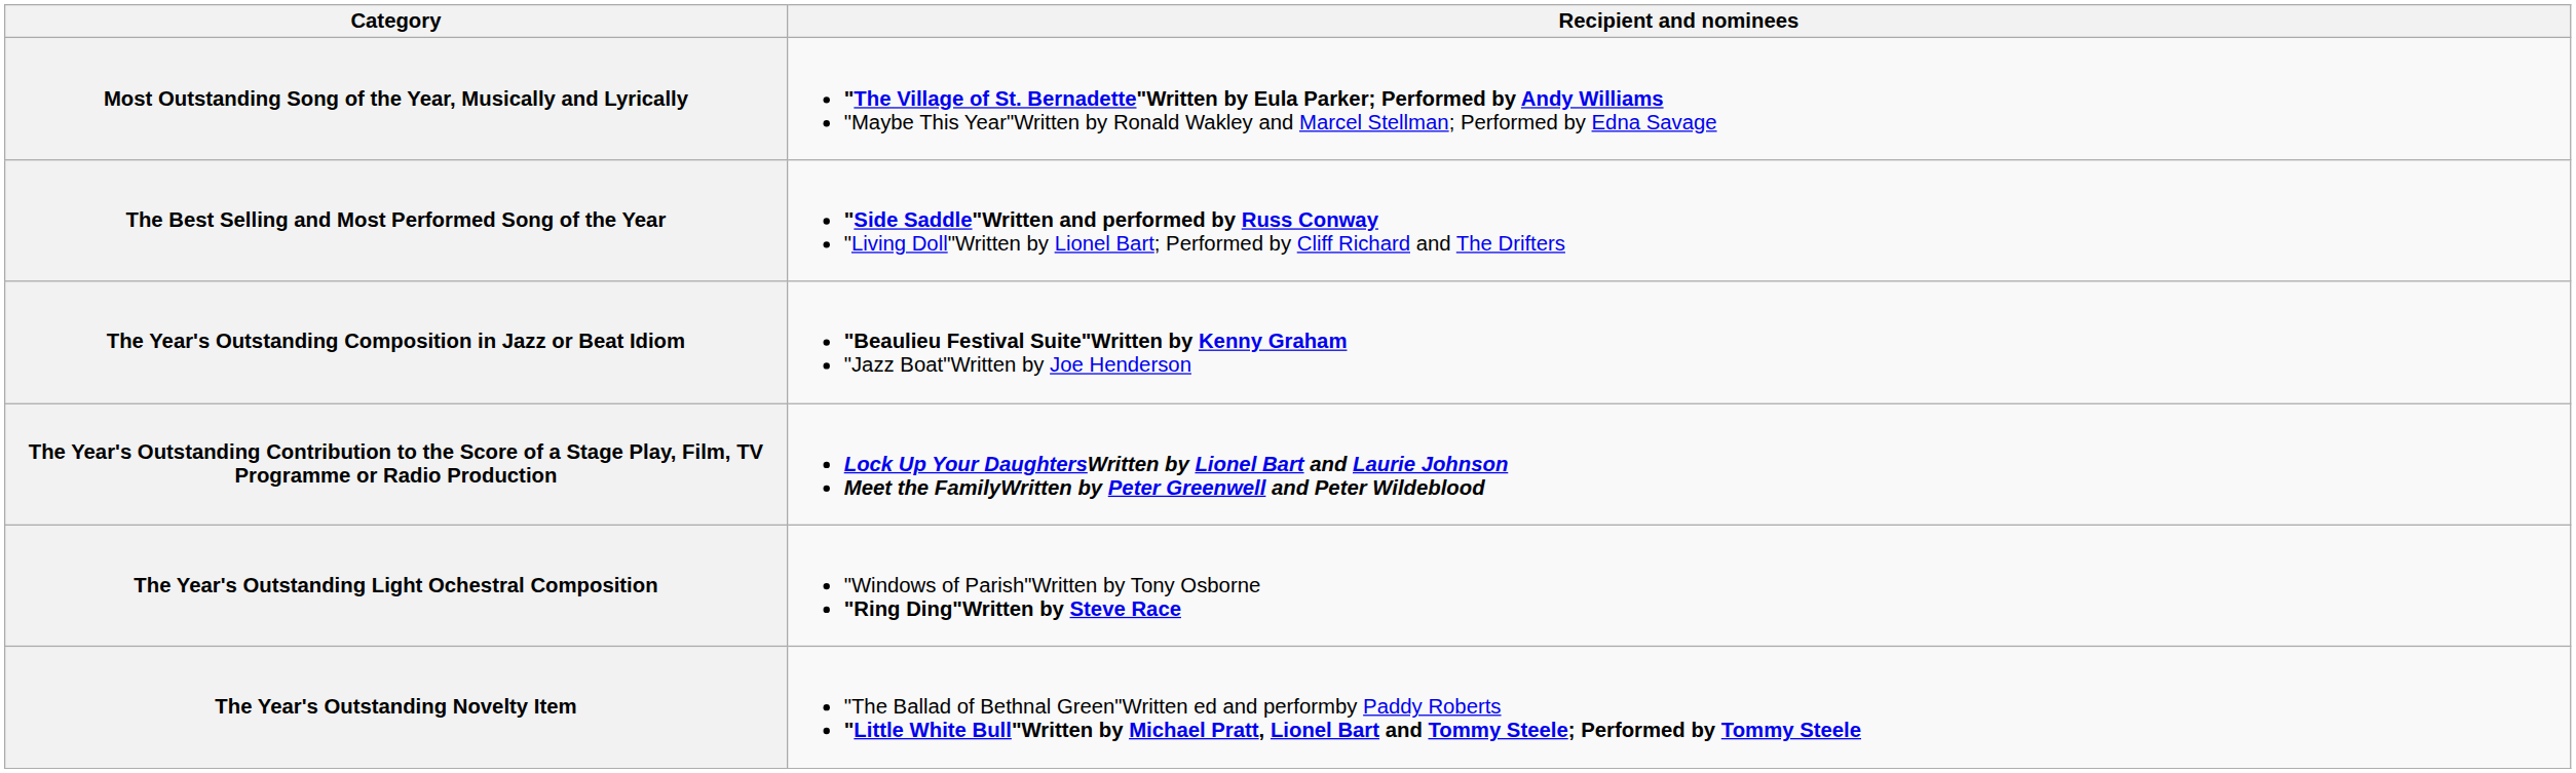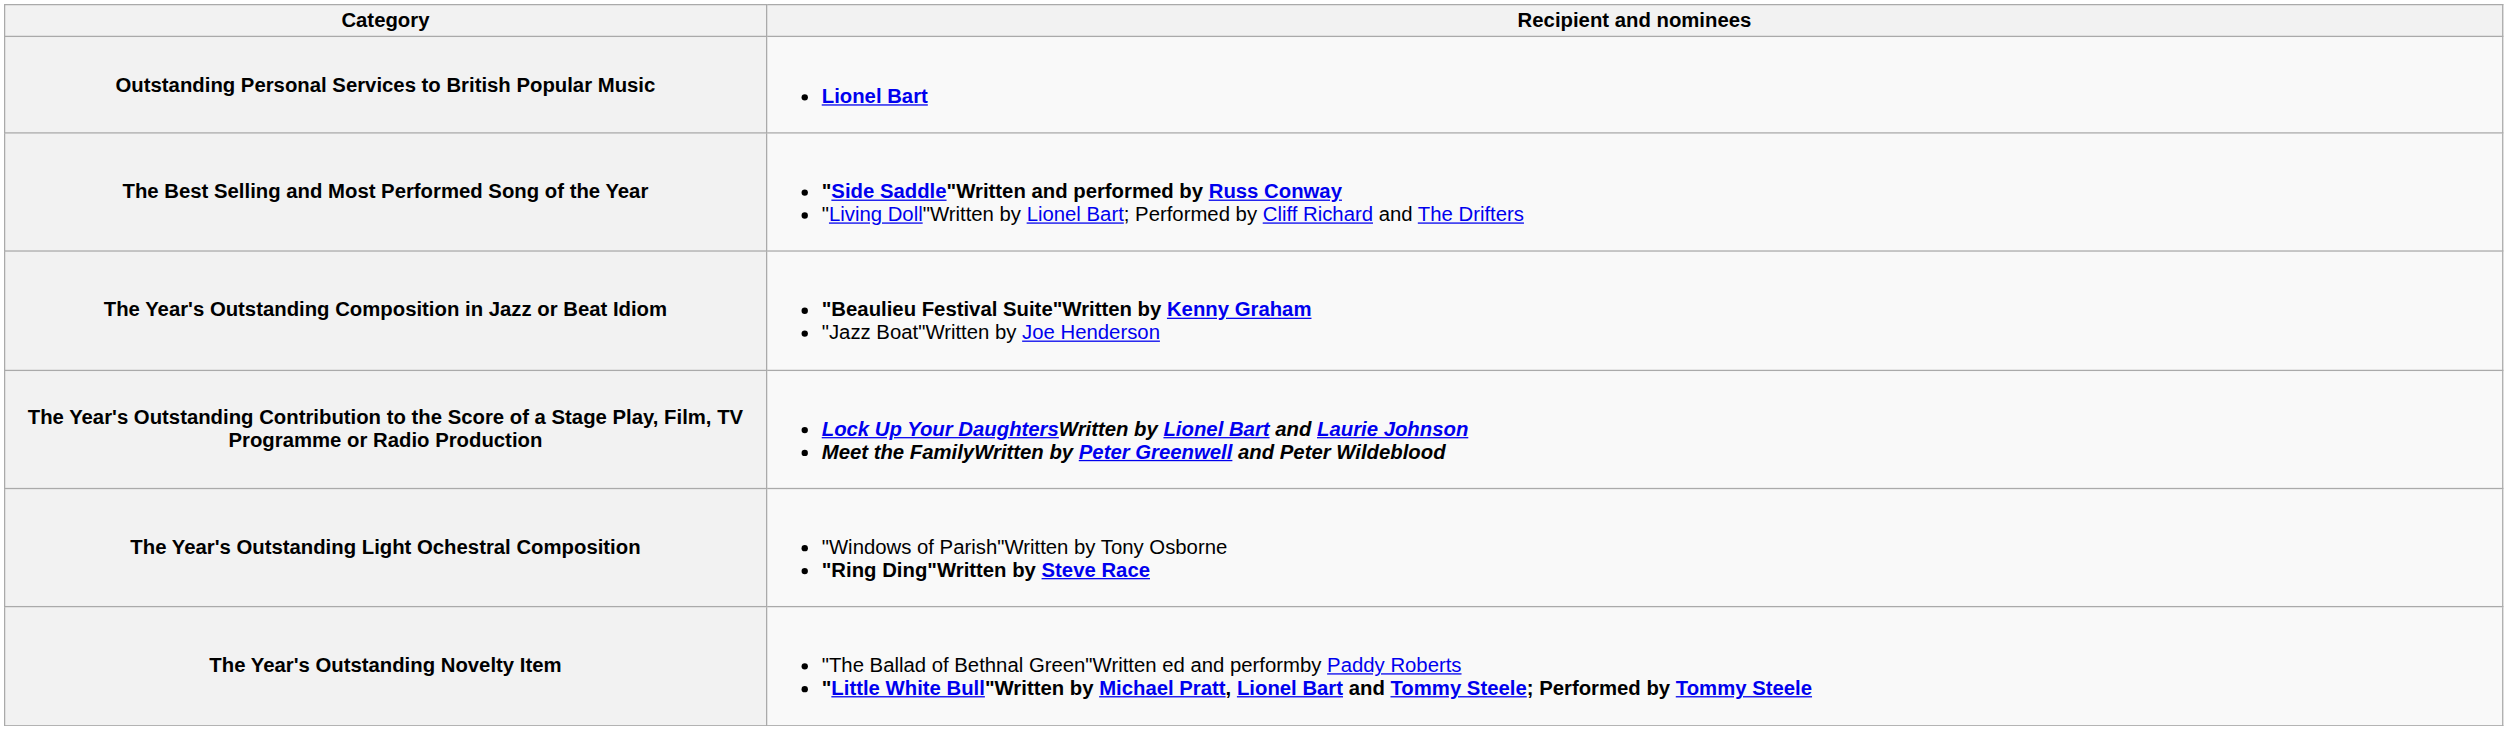+ row: Outstanding Personal Services to British Popular Music | Lionel Bart
- row: Most Outstanding Song of the Year, Musically and Lyrically | "The Village of St. Bernadette"Written by Eula Parker; Performed by Andy Williams "Maybe This Year"Written by Ronald Wakley and Marcel Stellman; Performed by Edna Savage
